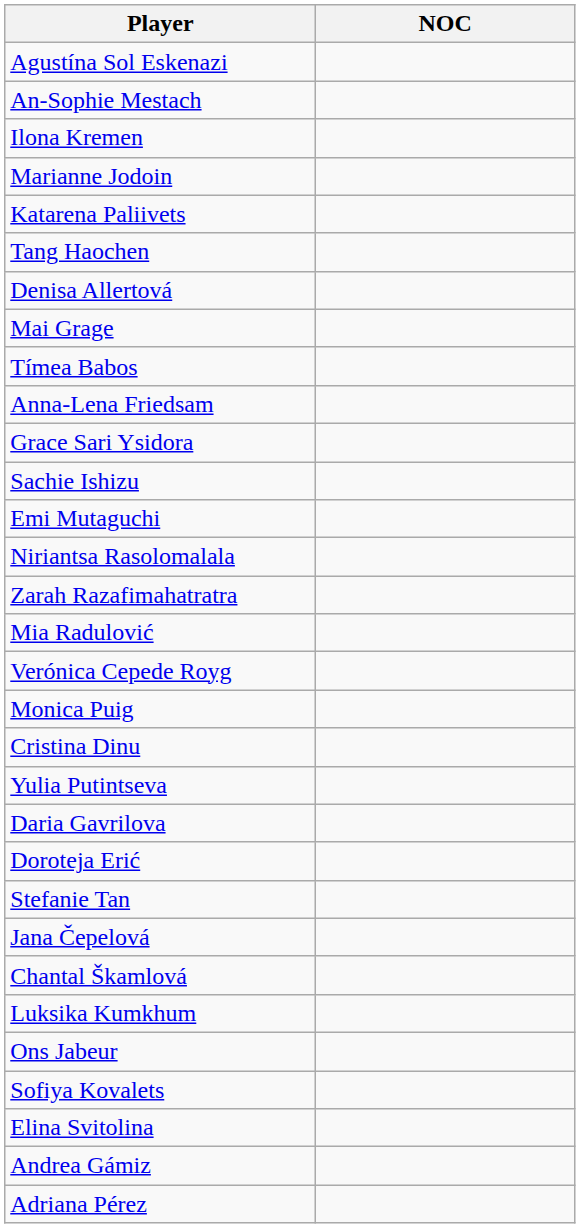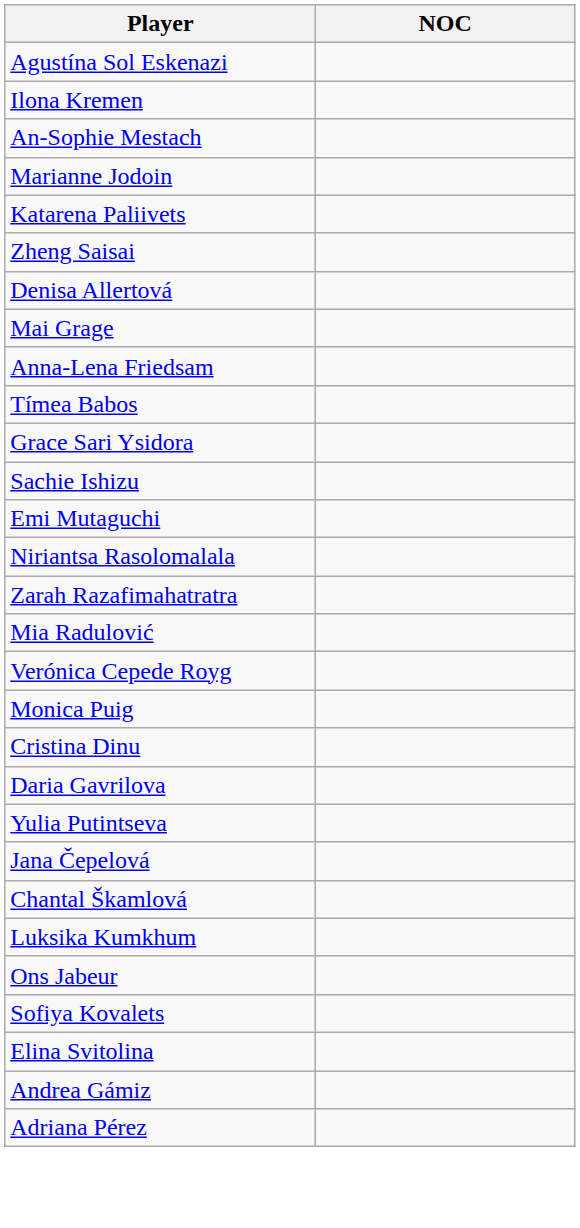rows swapped: An-Sophie Mestach <-> Ilona Kremen
- row: Tang Haochen
+ row: Zheng Saisai
rows swapped: Anna-Lena Friedsam <-> Tímea Babos
rows swapped: Daria Gavrilova <-> Yulia Putintseva
- row: Doroteja Erić
- row: Stefanie Tan
